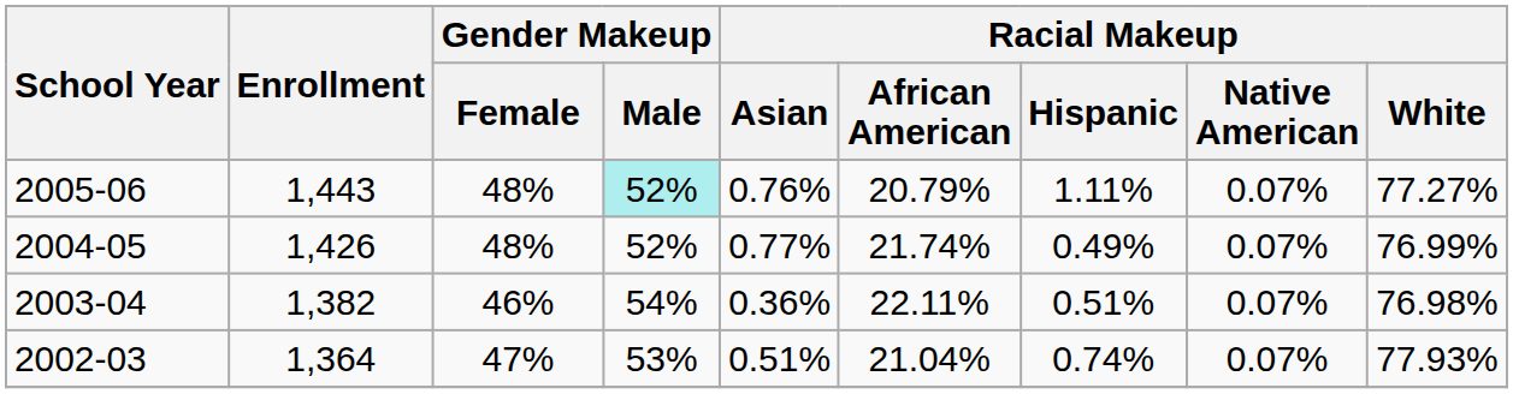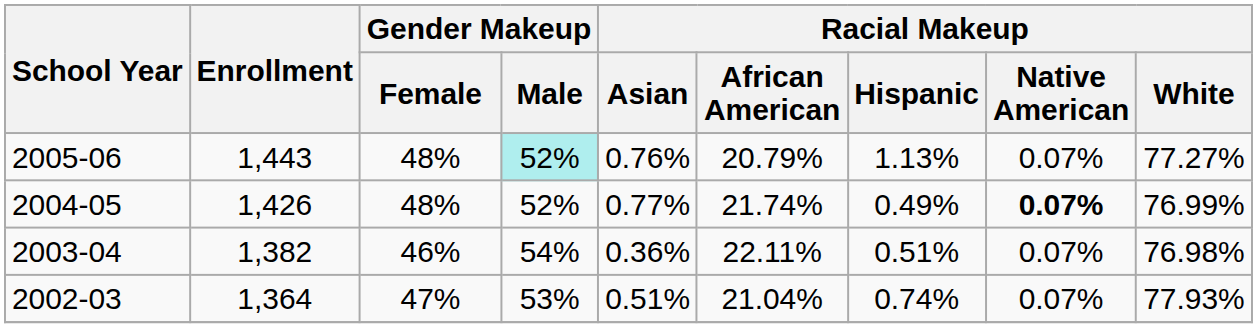2005-06 | Racial Makeup / Hispanic: 1.11% -> 1.13%
2004-05 | Racial Makeup / Native American: normal -> bold
